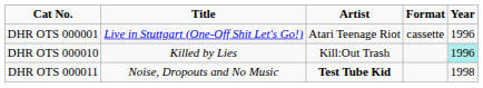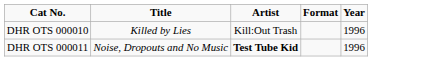- row: DHR OTS 000001 | Live in Stuttgart (One-Off Shit Let's Go!) | Atari Teenage Riot | cassette | 1996
DHR OTS 000010 | Year: paleturquoise background -> no background
DHR OTS 000011 | Year: 1998 -> 1996
